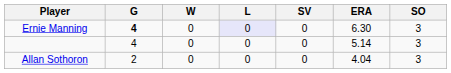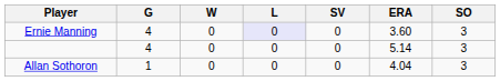Ernie Manning | G: bold -> normal
Ernie Manning | ERA: 6.30 -> 3.60
Allan Sothoron | G: 2 -> 1
